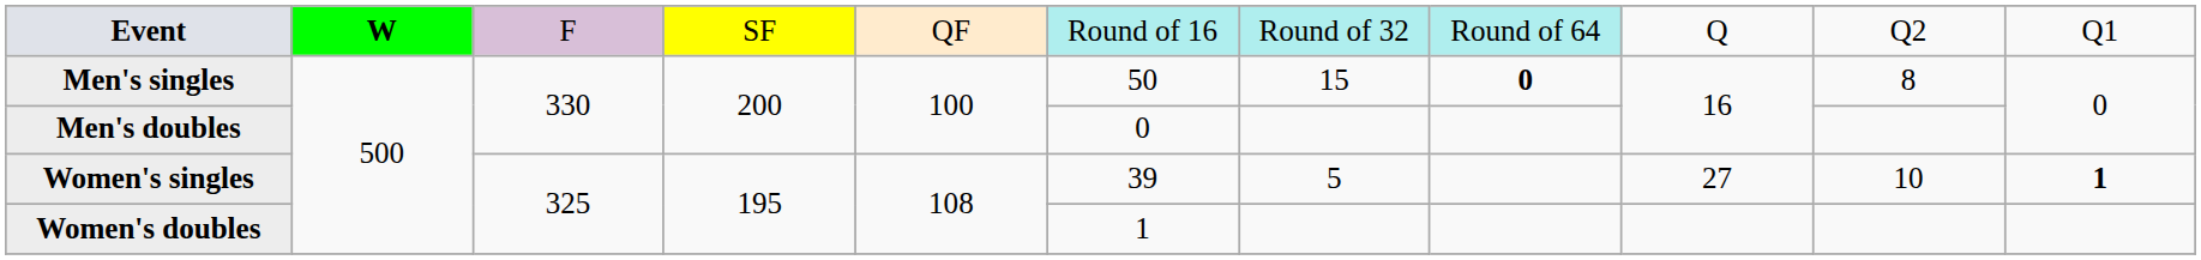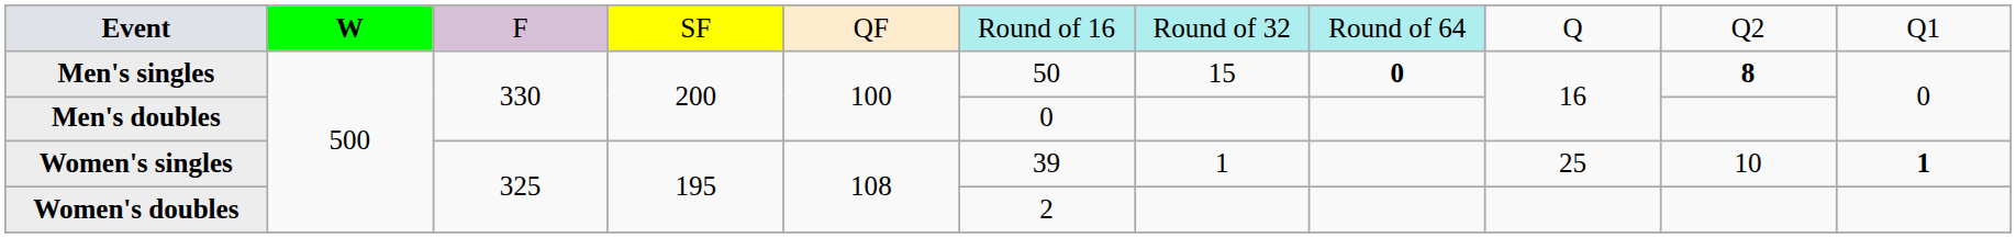Men's singles | column 10: normal -> bold
Women's singles | column 7: 5 -> 1
Women's singles | column 9: 27 -> 25
Women's doubles | column 6: 1 -> 2
